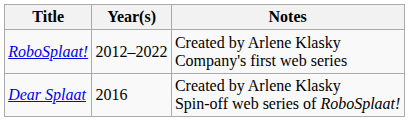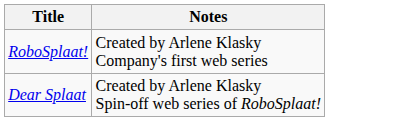- column: Year(s) | 2012–2022 | 2016
